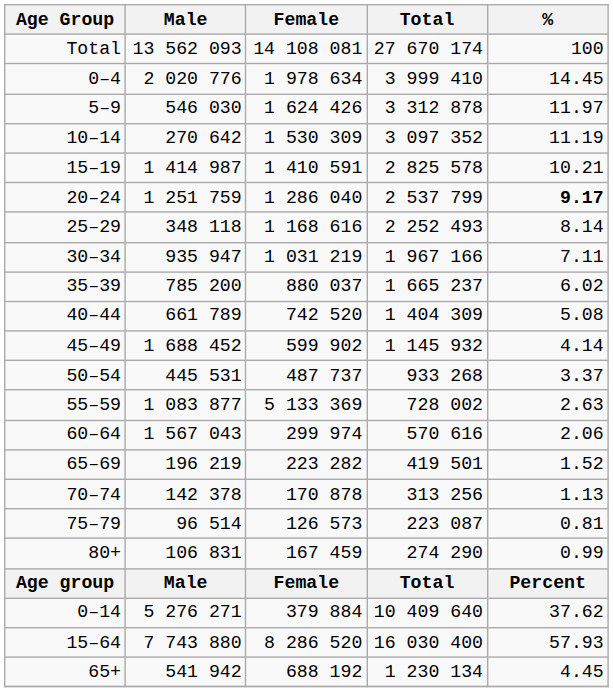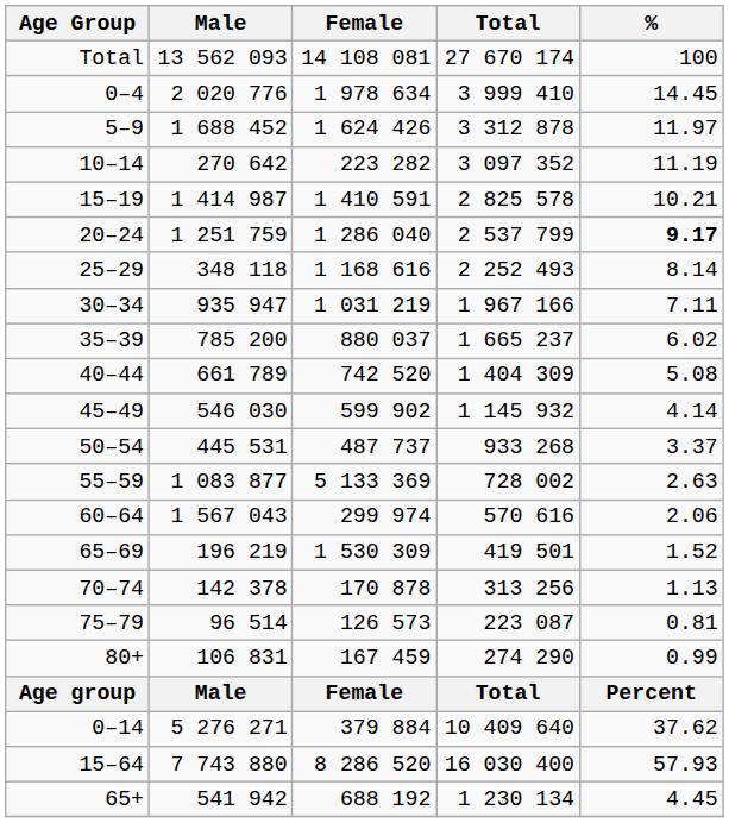5–9 | Male: 546 030 -> 1 688 452
10–14 | Female: 1 530 309 -> 223 282
45–49 | Male: 1 688 452 -> 546 030
65–69 | Female: 223 282 -> 1 530 309
